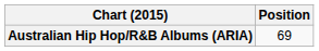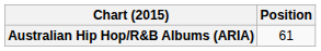Australian Hip Hop/R&B Albums (ARIA) | Position: 69 -> 61
